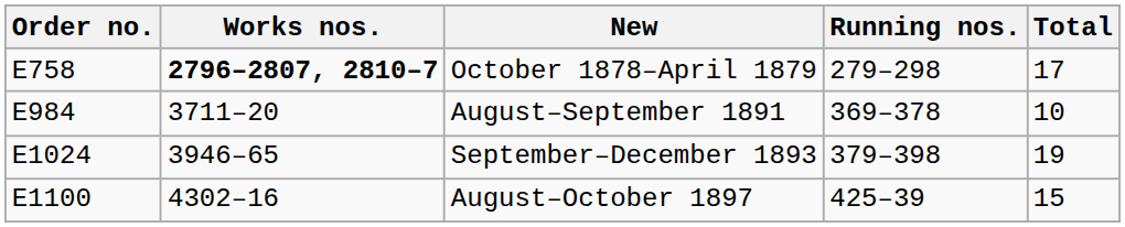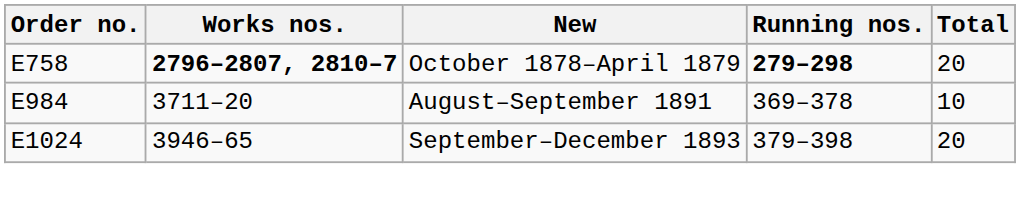October 1878–April 1879 | Running nos.: normal -> bold
October 1878–April 1879 | Total: 17 -> 20
September–December 1893 | Total: 19 -> 20
- row: E1100 | 4302–16 | August–October 1897 | 425–39 | 15
